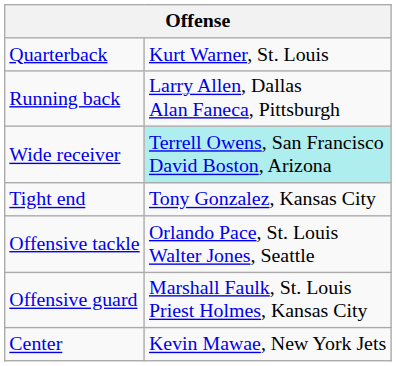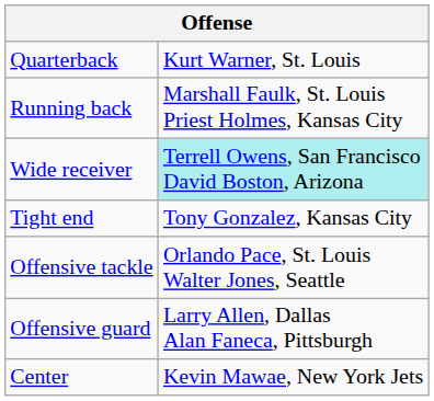Running back | column 2: Larry Allen, Dallas Alan Faneca, Pittsburgh -> Marshall Faulk, St. Louis Priest Holmes, Kansas City
Offensive guard | column 2: Marshall Faulk, St. Louis Priest Holmes, Kansas City -> Larry Allen, Dallas Alan Faneca, Pittsburgh
